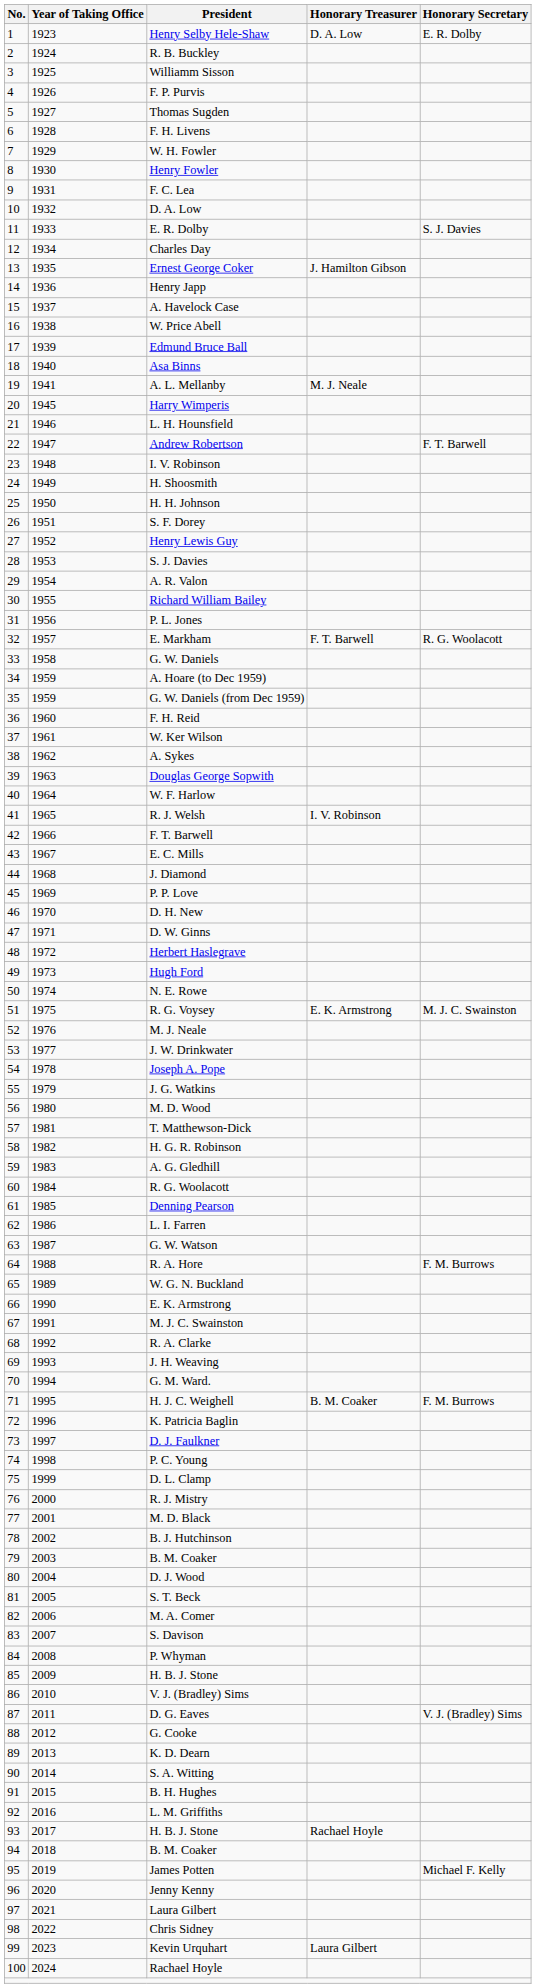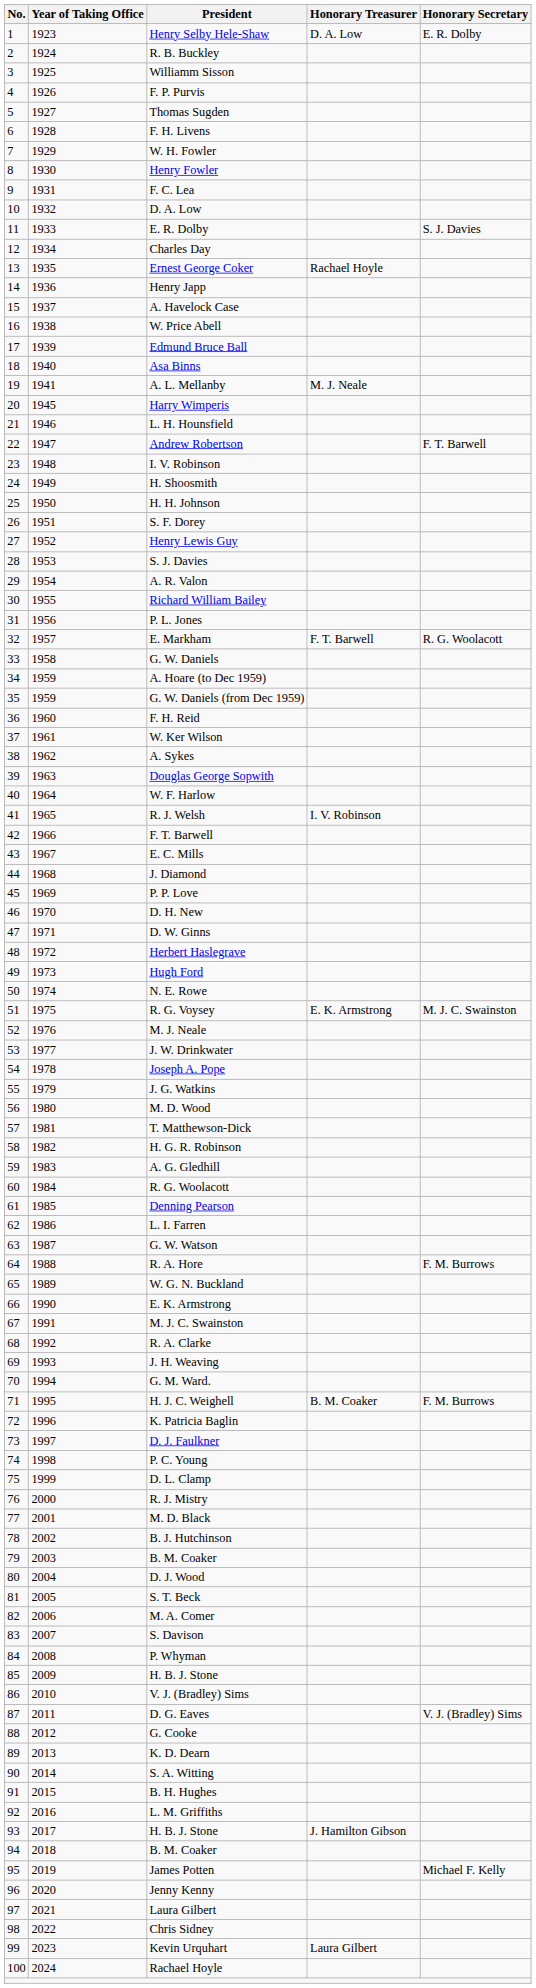Ernest George Coker | Honorary Treasurer: J. Hamilton Gibson -> Rachael Hoyle
93 / H. B. J. Stone | Honorary Treasurer: Rachael Hoyle -> J. Hamilton Gibson
